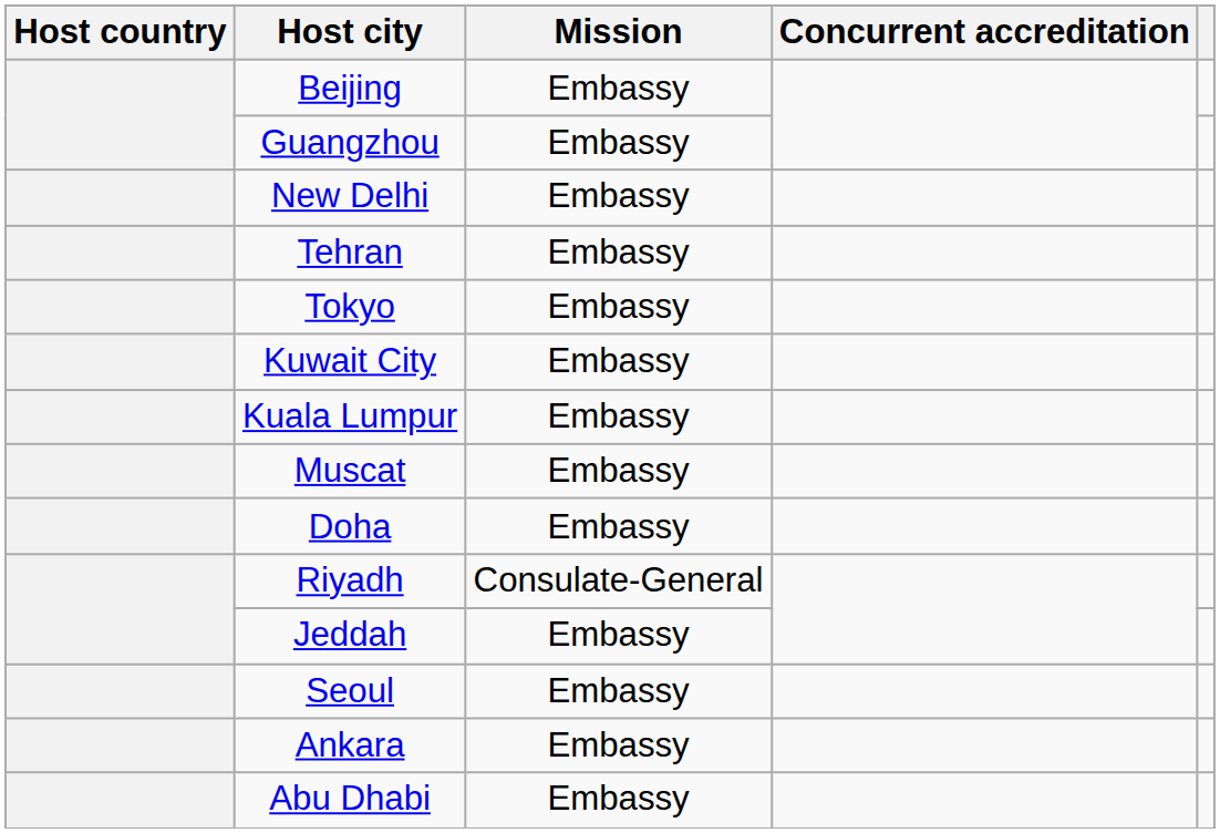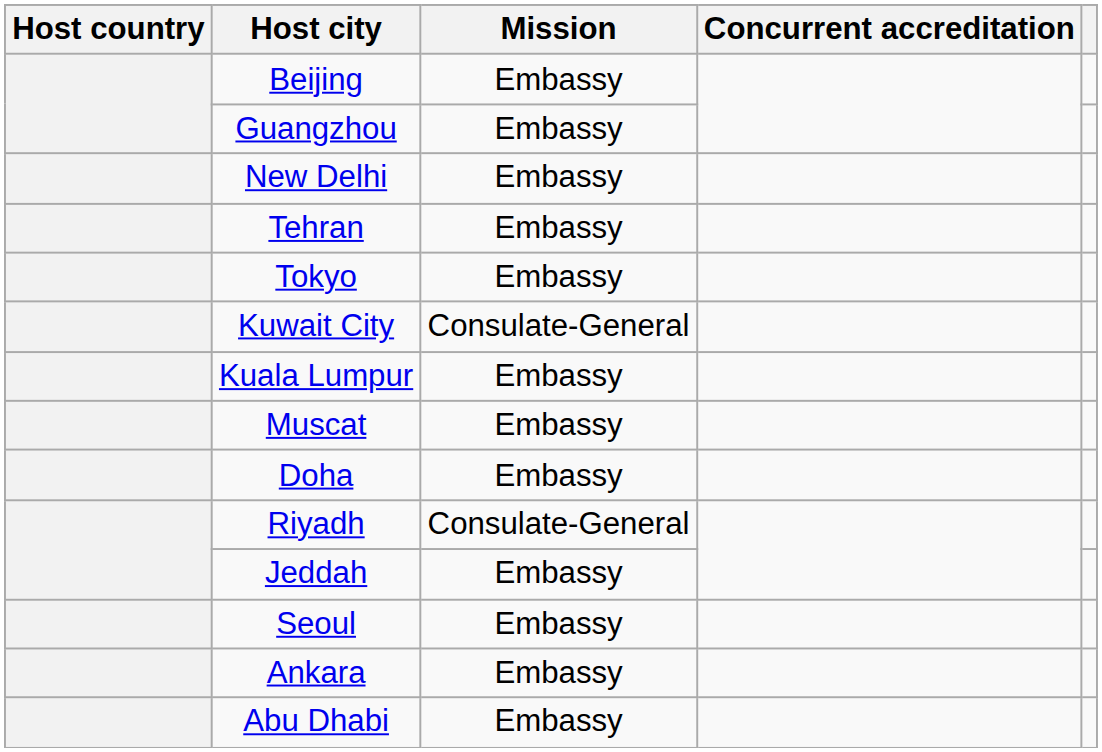Kuwait City | Mission: Embassy -> Consulate-General
